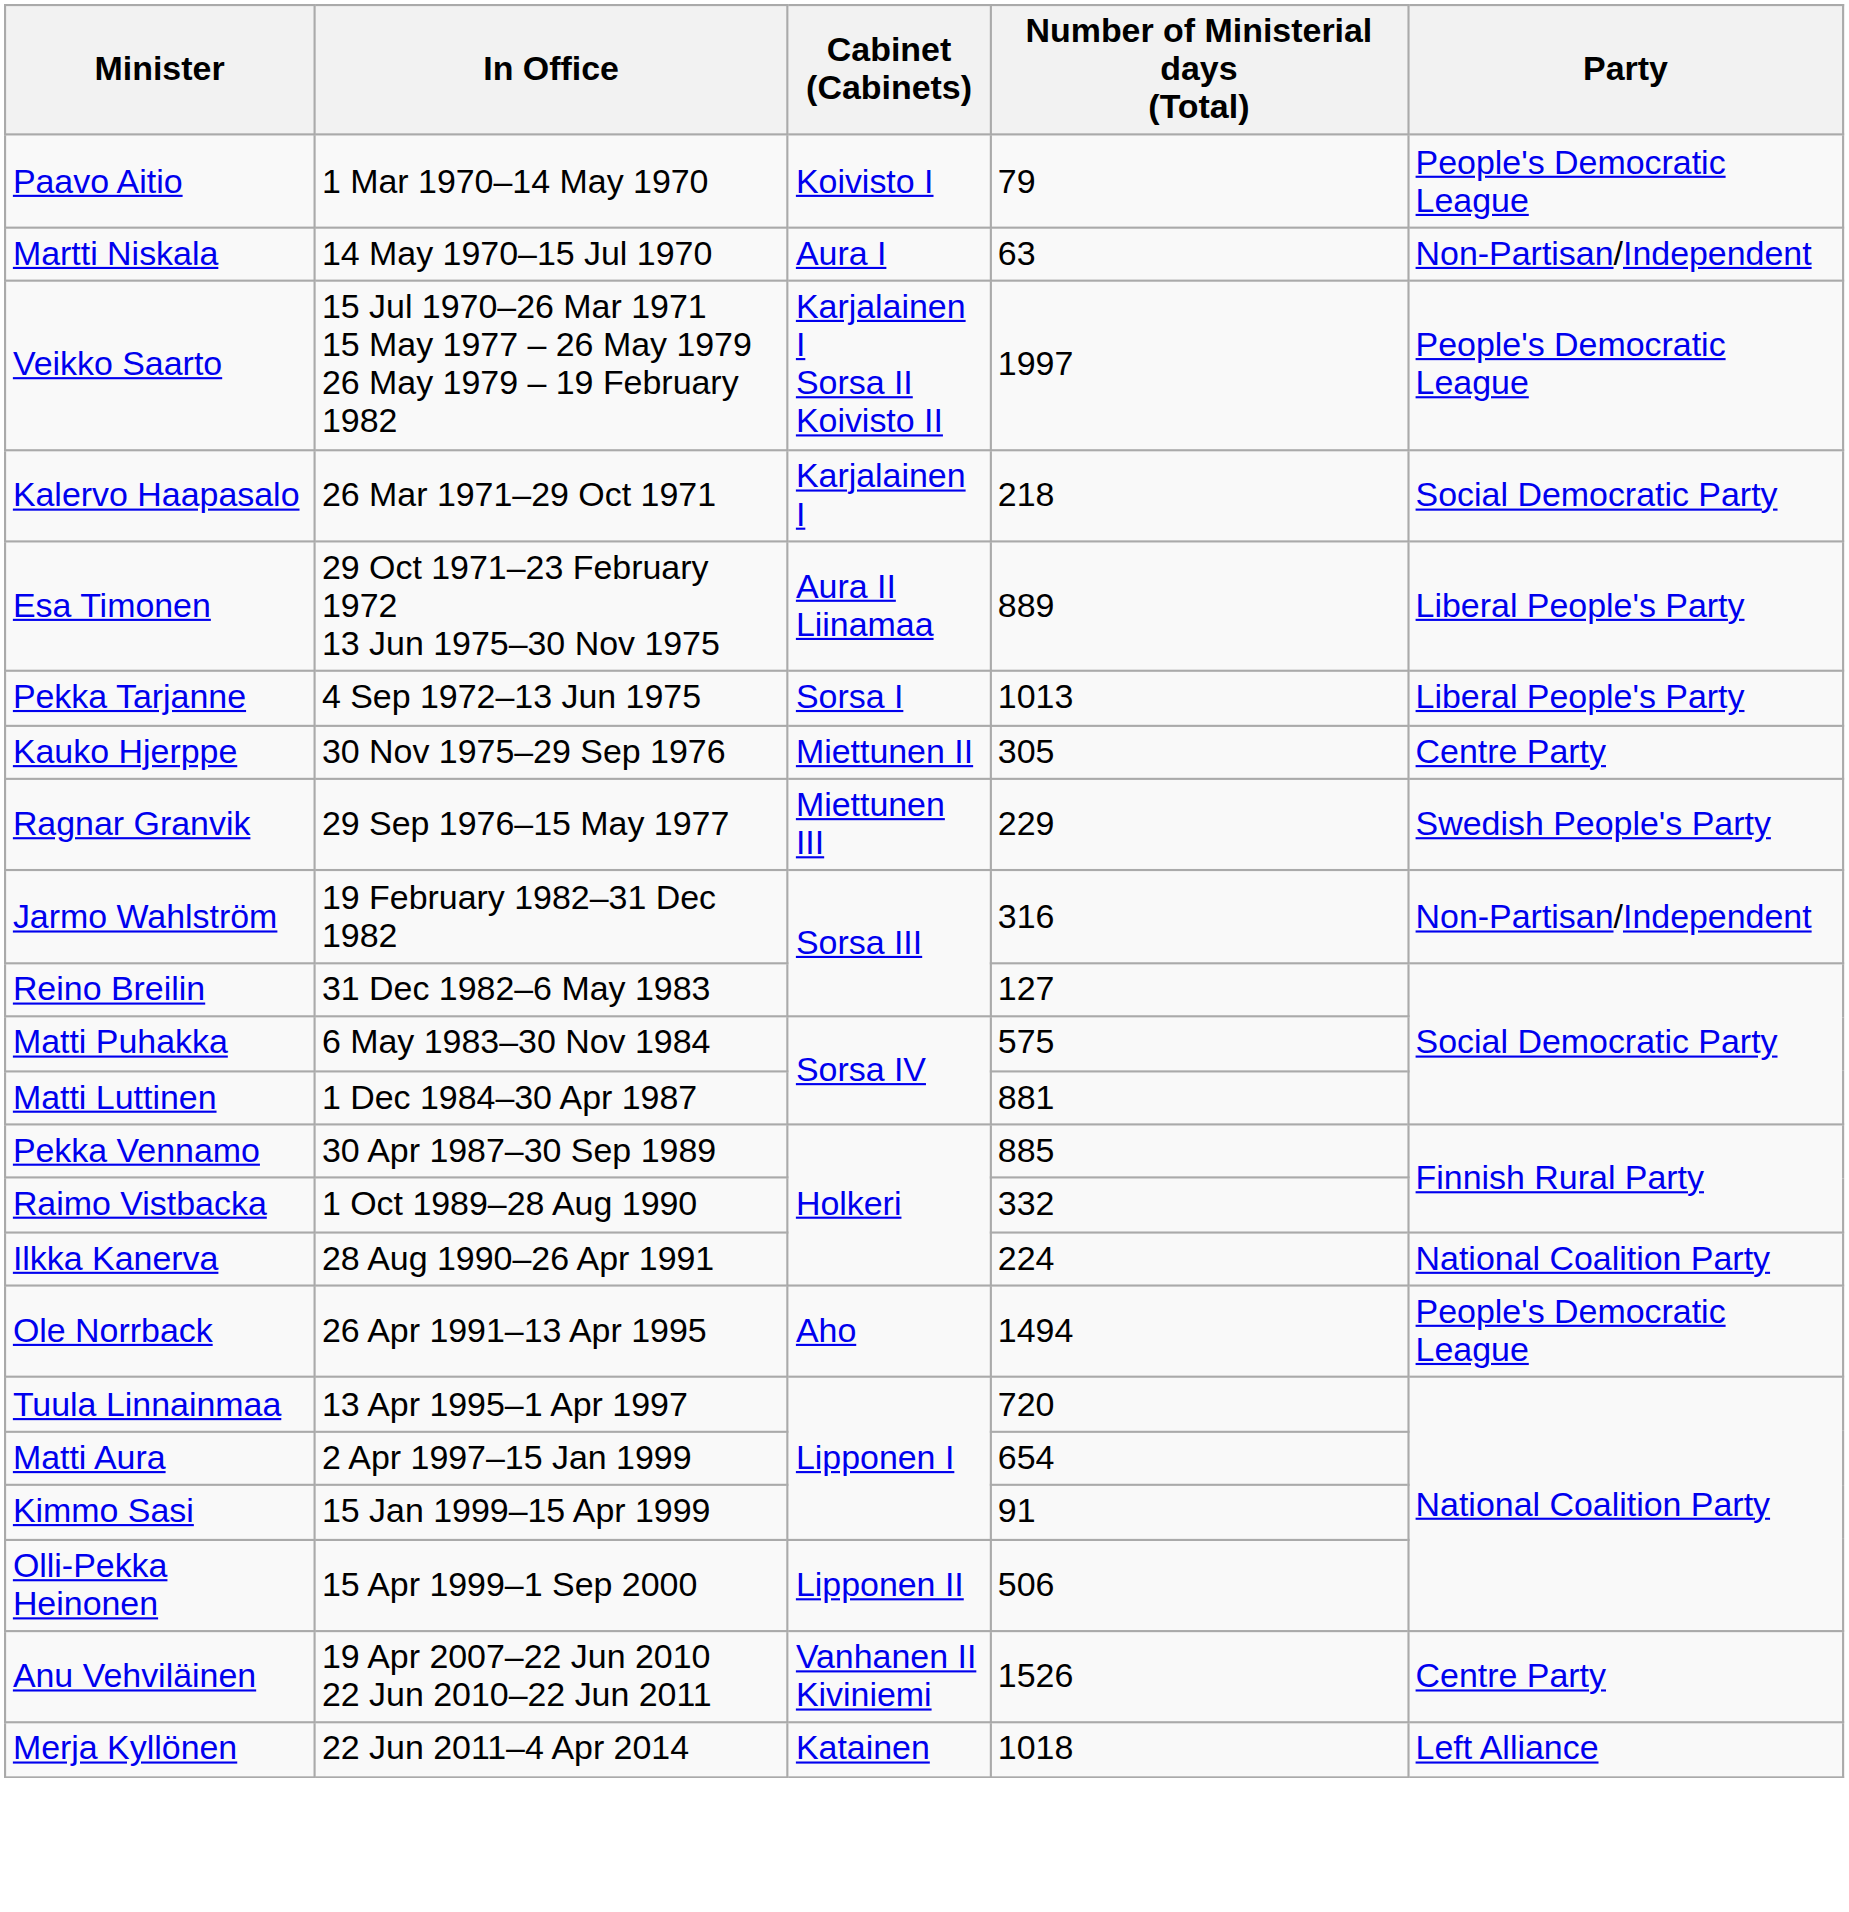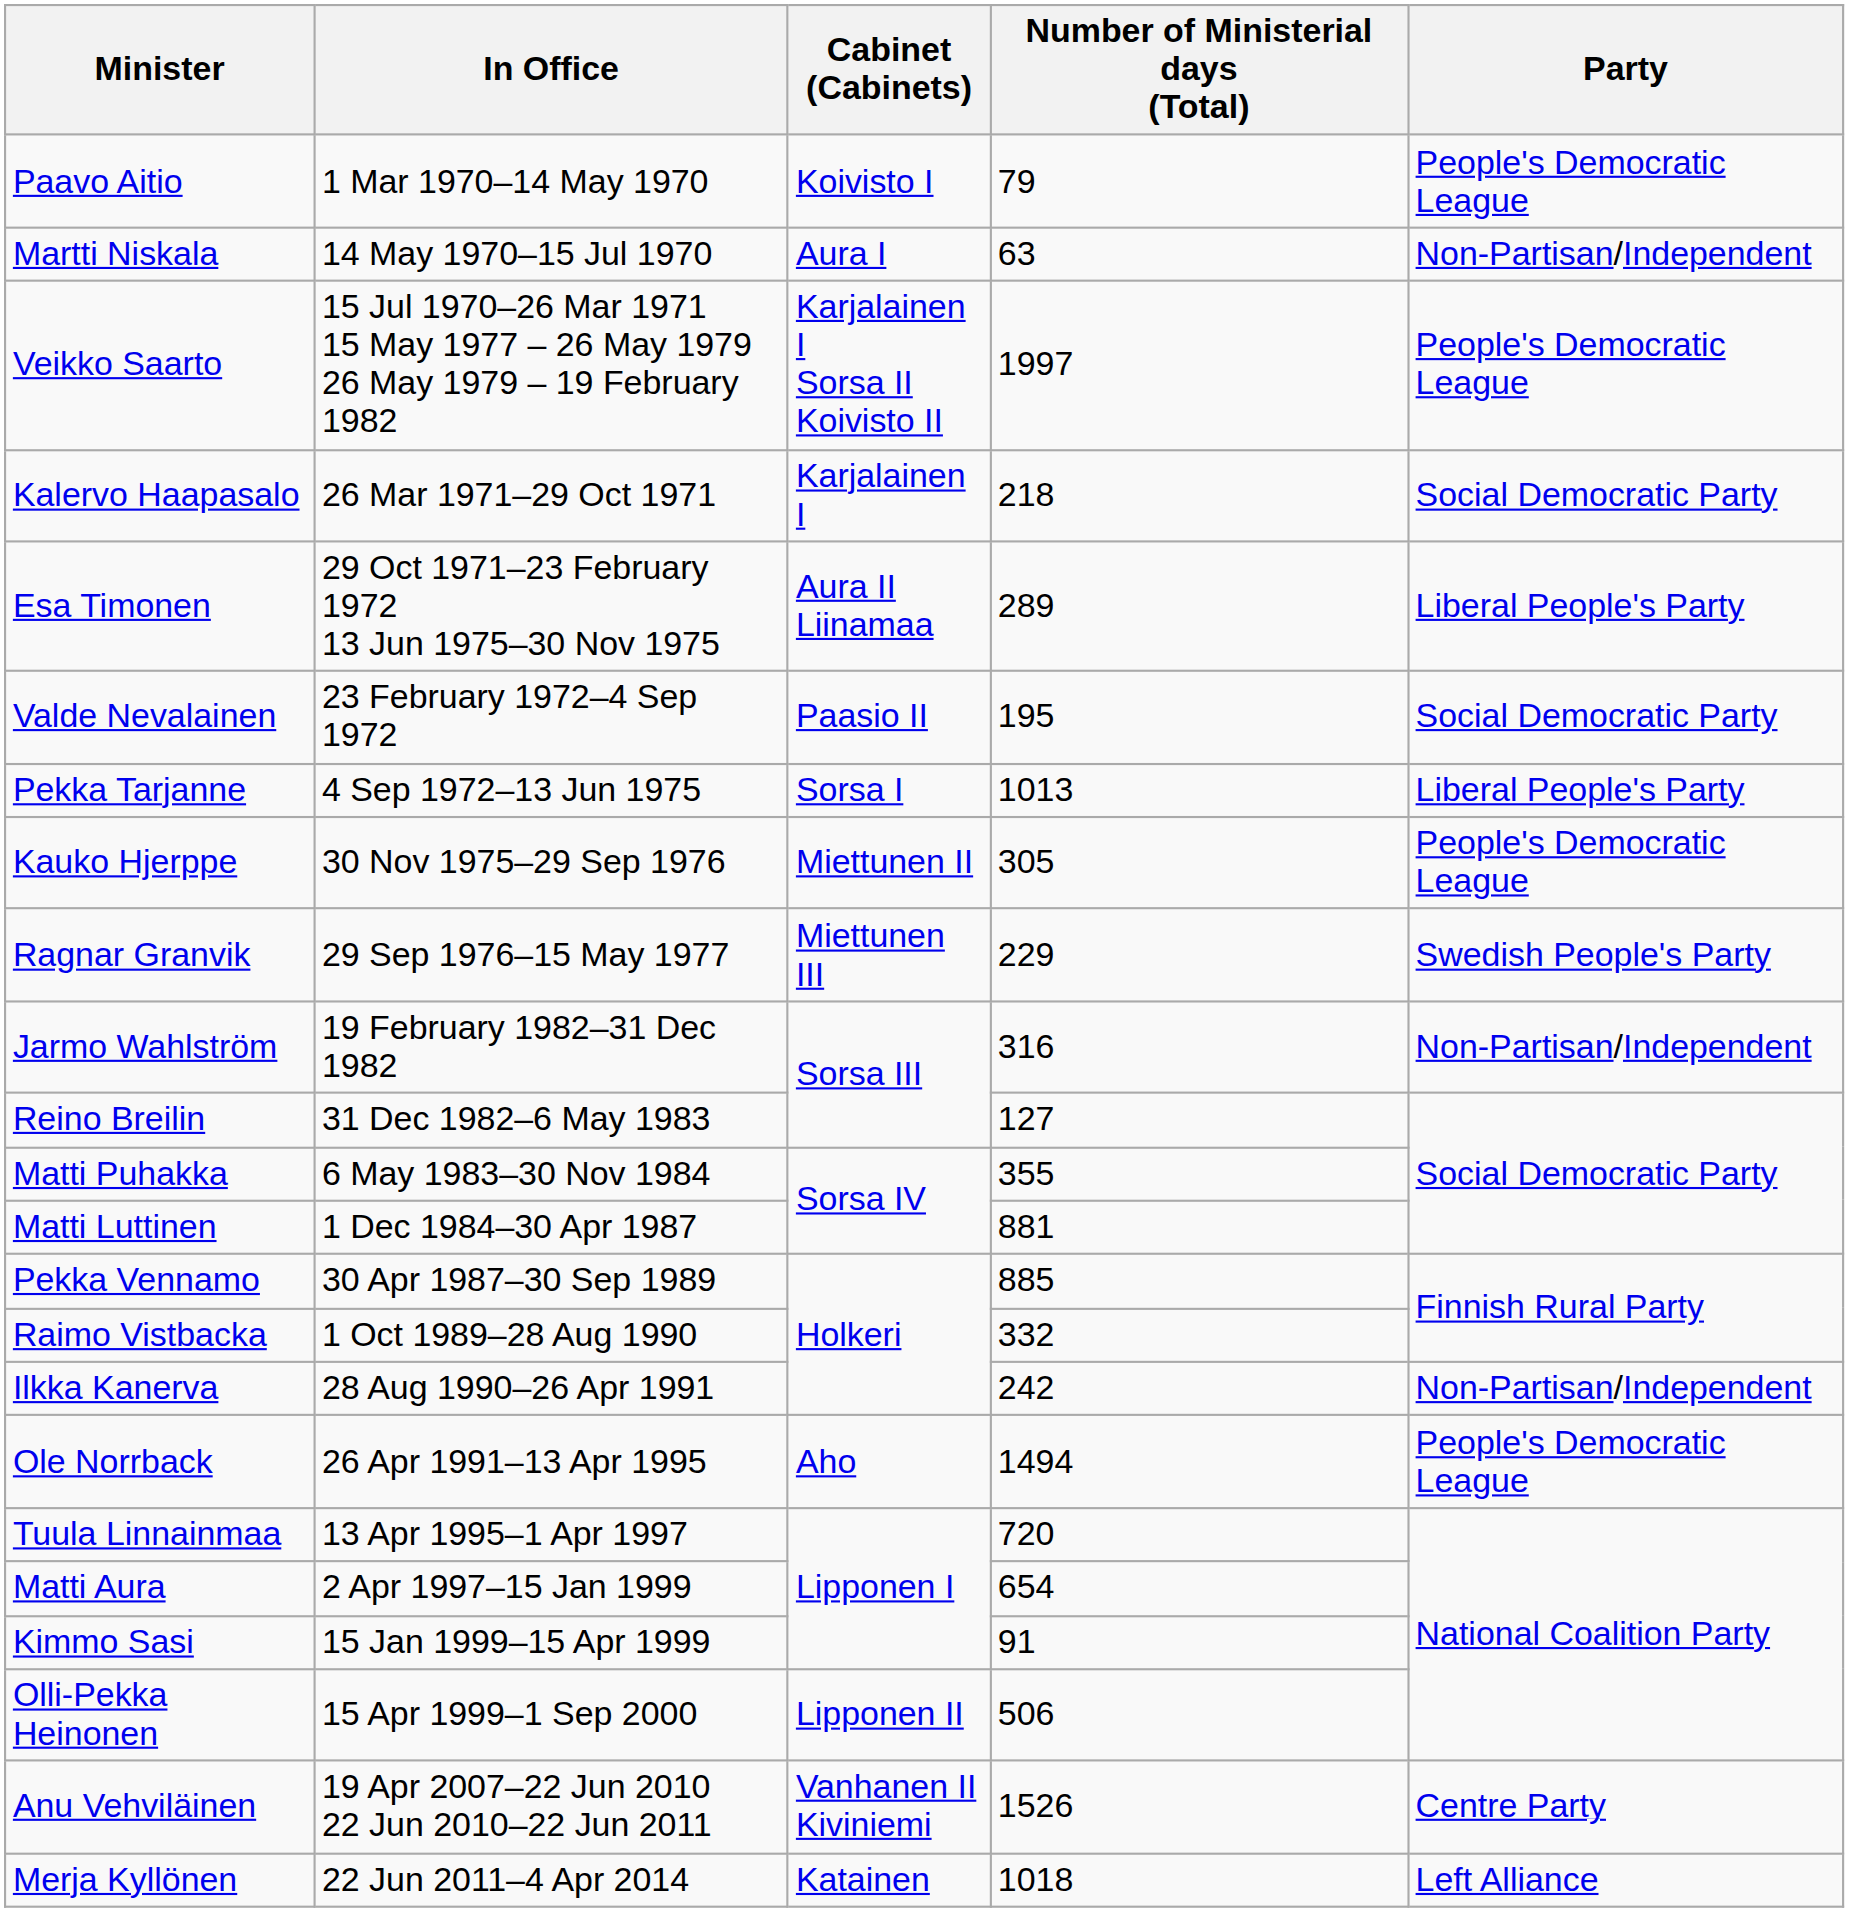Esa Timonen | Number of Ministerial days (Total): 889 -> 289
+ row: Valde Nevalainen | 23 February 1972–4 Sep 1972 | Paasio II | 195 | Social Democratic Party
Kauko Hjerppe | Party: Centre Party -> People's Democratic League
Matti Puhakka | Number of Ministerial days (Total): 575 -> 355
Ilkka Kanerva | Number of Ministerial days (Total): 224 -> 242
Ilkka Kanerva | Party: National Coalition Party -> Non-Partisan/Independent
